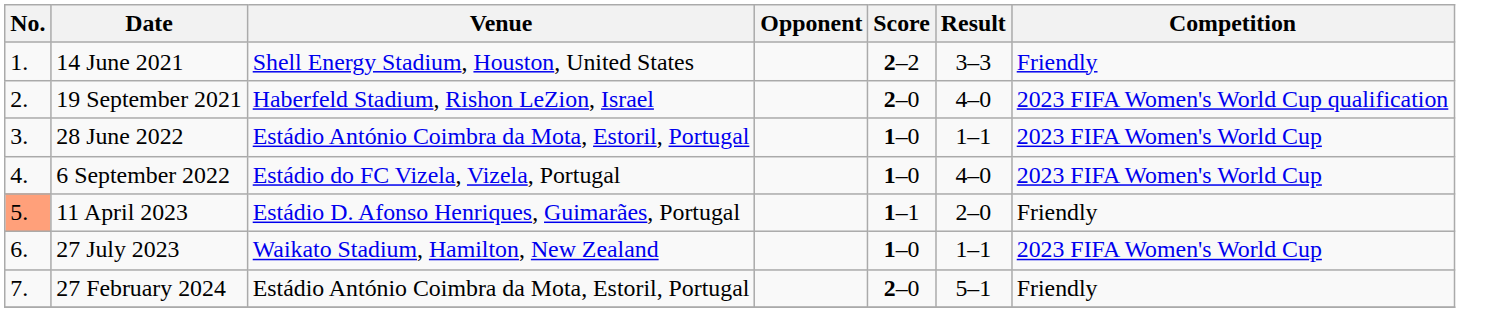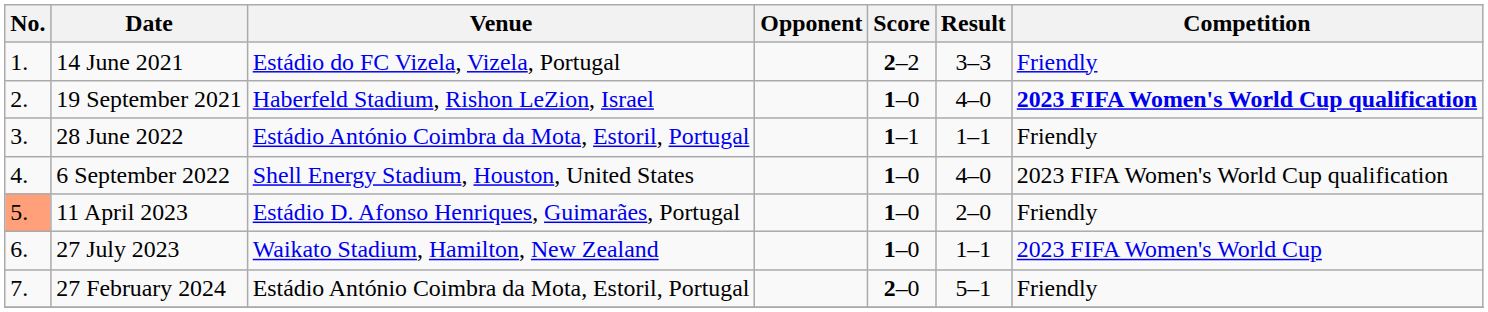14 June 2021 | Venue: Shell Energy Stadium, Houston, United States -> Estádio do FC Vizela, Vizela, Portugal
19 September 2021 | Score: 2–0 -> 1–0
19 September 2021 | Competition: normal -> bold
28 June 2022 | Score: 1–0 -> 1–1
28 June 2022 | Competition: 2023 FIFA Women's World Cup -> Friendly
6 September 2022 | Venue: Estádio do FC Vizela, Vizela, Portugal -> Shell Energy Stadium, Houston, United States
6 September 2022 | Competition: 2023 FIFA Women's World Cup -> 2023 FIFA Women's World Cup qualification
11 April 2023 | Score: 1–1 -> 1–0
